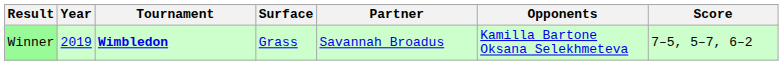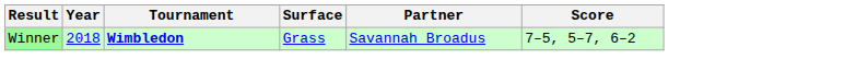- column: Opponents | Kamilla Bartone Oksana Selekhmeteva
Winner | Year: 2019 -> 2018
